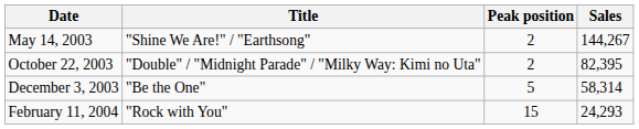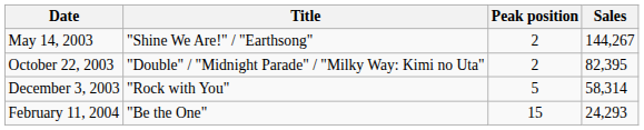December 3, 2003 | Title: "Be the One" -> "Rock with You"
February 11, 2004 | Title: "Rock with You" -> "Be the One"
